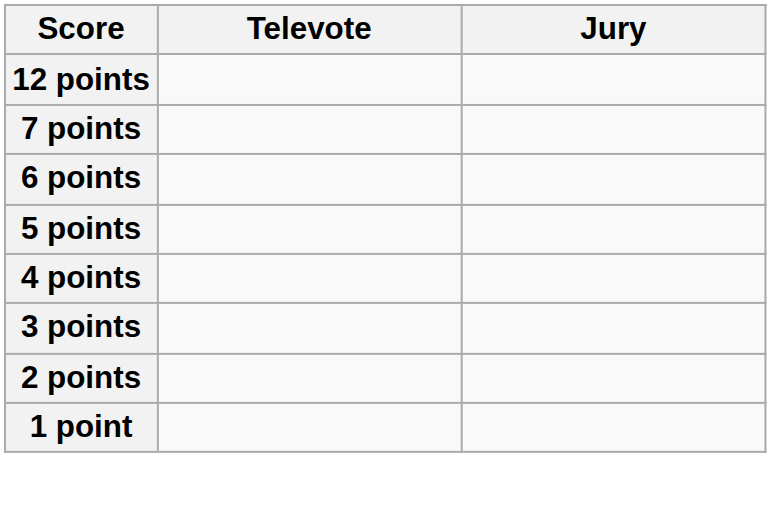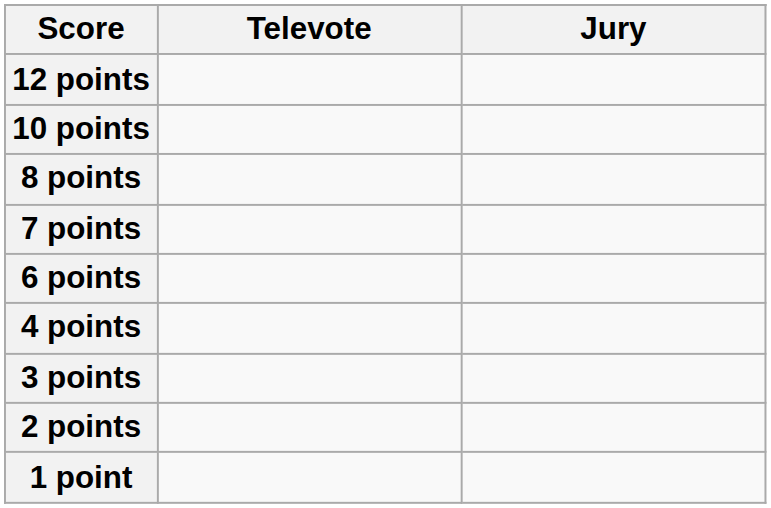+ row: 10 points
+ row: 8 points
- row: 5 points
